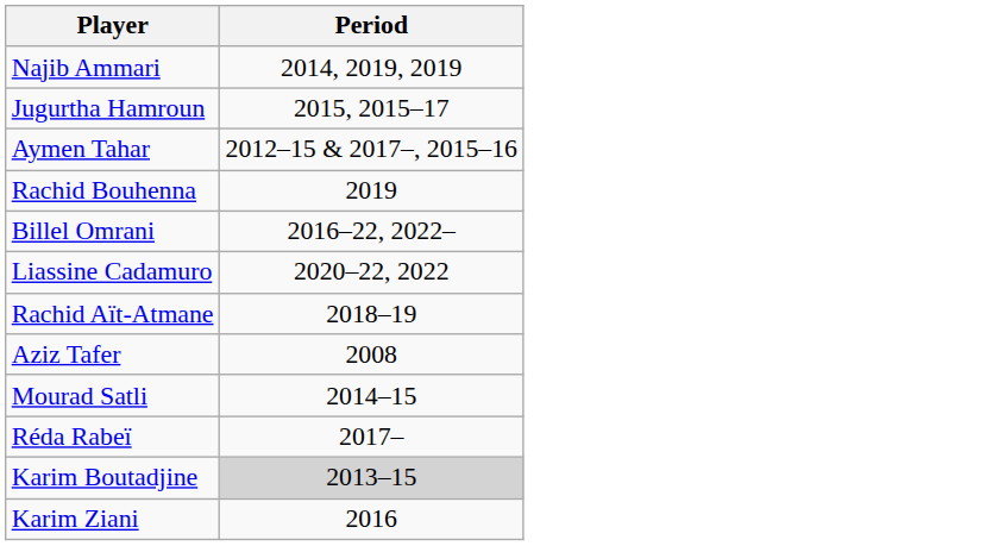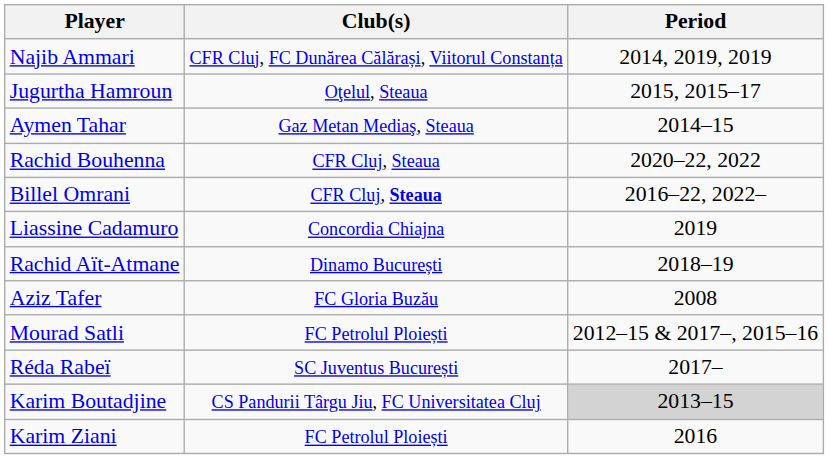+ column: Club(s) | CFR Cluj, FC Dunărea Călărași, Viitorul Constanța | Oţelul, Steaua | Gaz Metan Mediaş, Steaua | CFR Cluj, Steaua | CFR Cluj, Steaua | Concordia Chiajna | Dinamo București | FC Gloria Buzău | FC Petrolul Ploiești | SC Juventus București | CS Pandurii Târgu Jiu, FC Universitatea Cluj | FC Petrolul Ploiești
Aymen Tahar | Period: 2012–15 & 2017–, 2015–16 -> 2014–15
Rachid Bouhenna | Period: 2019 -> 2020–22, 2022
Liassine Cadamuro | Period: 2020–22, 2022 -> 2019
Mourad Satli | Period: 2014–15 -> 2012–15 & 2017–, 2015–16
